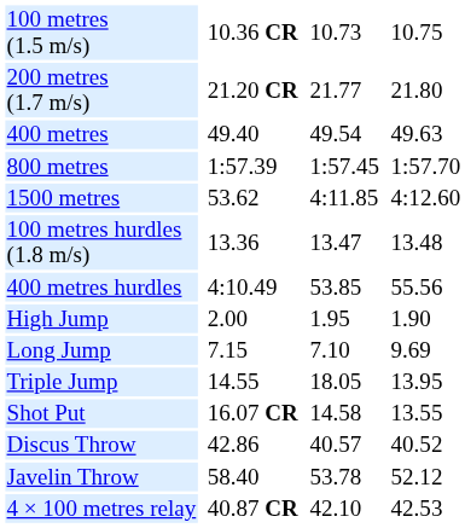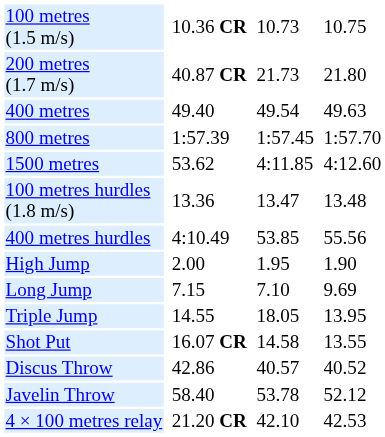200 metres (1.7 m/s) | column 3: 21.20 CR -> 40.87 CR
200 metres (1.7 m/s) | column 5: 21.77 -> 21.73
4 × 100 metres relay | column 3: 40.87 CR -> 21.20 CR
